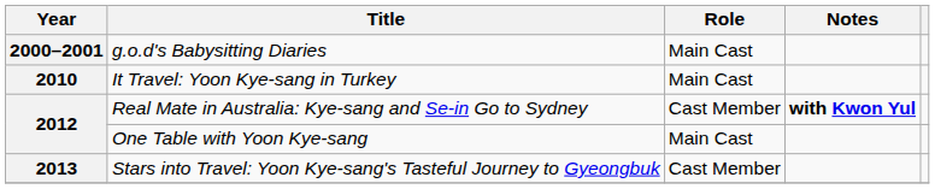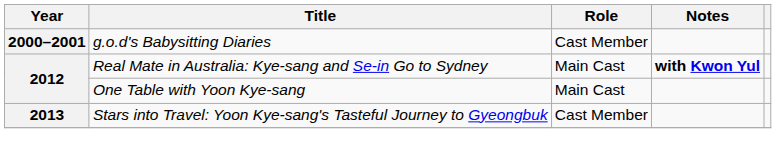g.o.d's Babysitting Diaries | Role: Main Cast -> Cast Member
- row: 2010 | It Travel: Yoon Kye-sang in Turkey | Main Cast
Real Mate in Australia: Kye-sang and Se-in Go to Sydney | Role: Cast Member -> Main Cast
